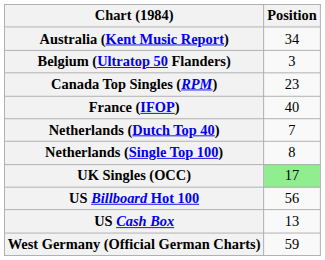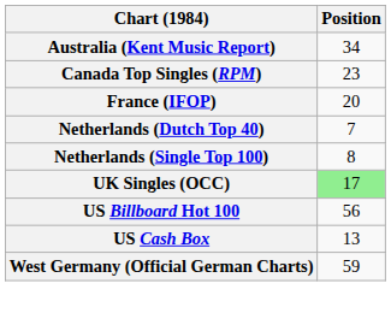- row: Belgium (Ultratop 50 Flanders) | 3
France (IFOP) | Position: 40 -> 20
